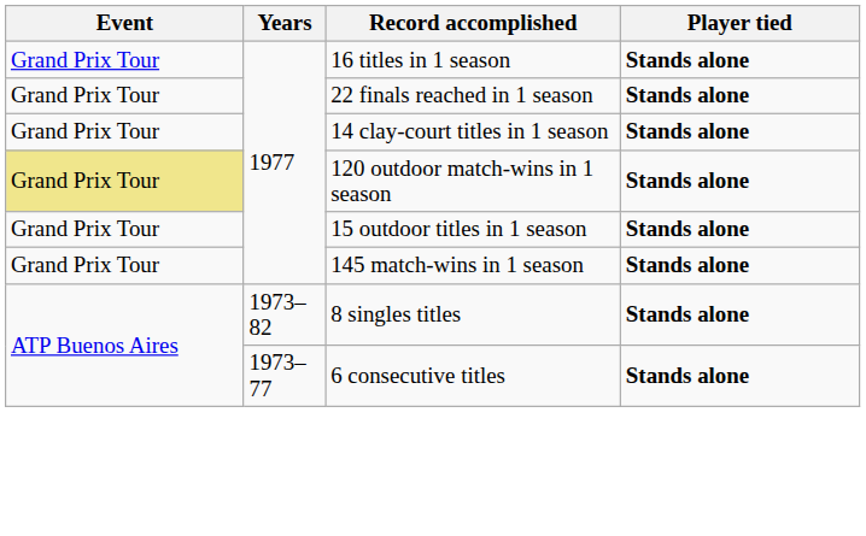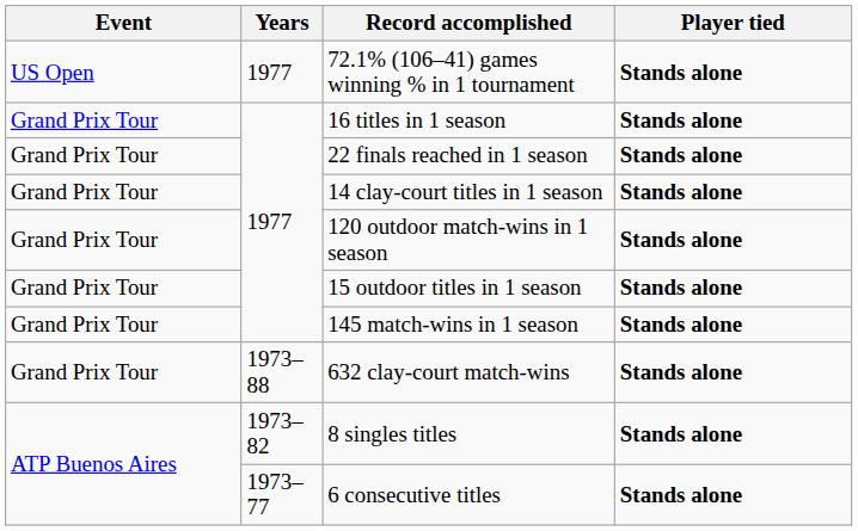+ row: US Open | 1977 | 72.1% (106–41) games winning % in 1 tournament | Stands alone
120 outdoor match-wins in 1 season | Event: khaki background -> no background
+ row: Grand Prix Tour | 1973–88 | 632 clay-court match-wins | Stands alone
